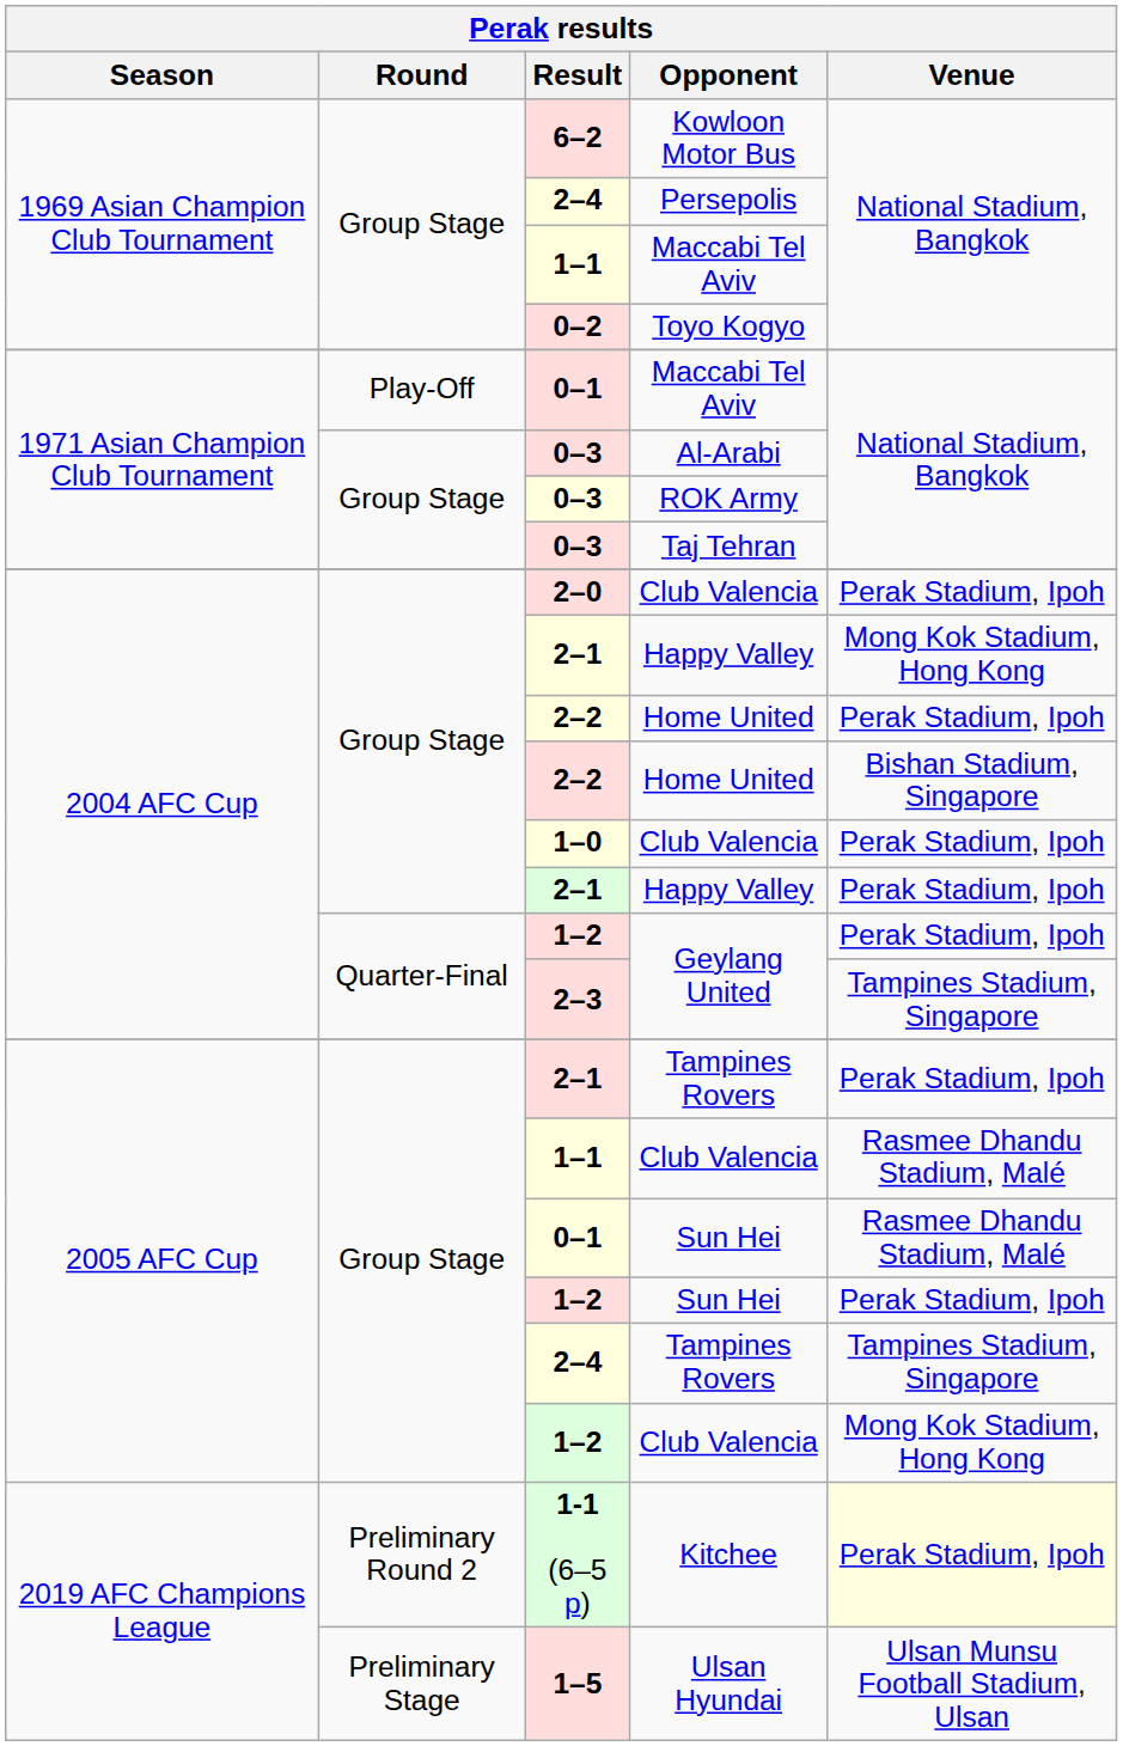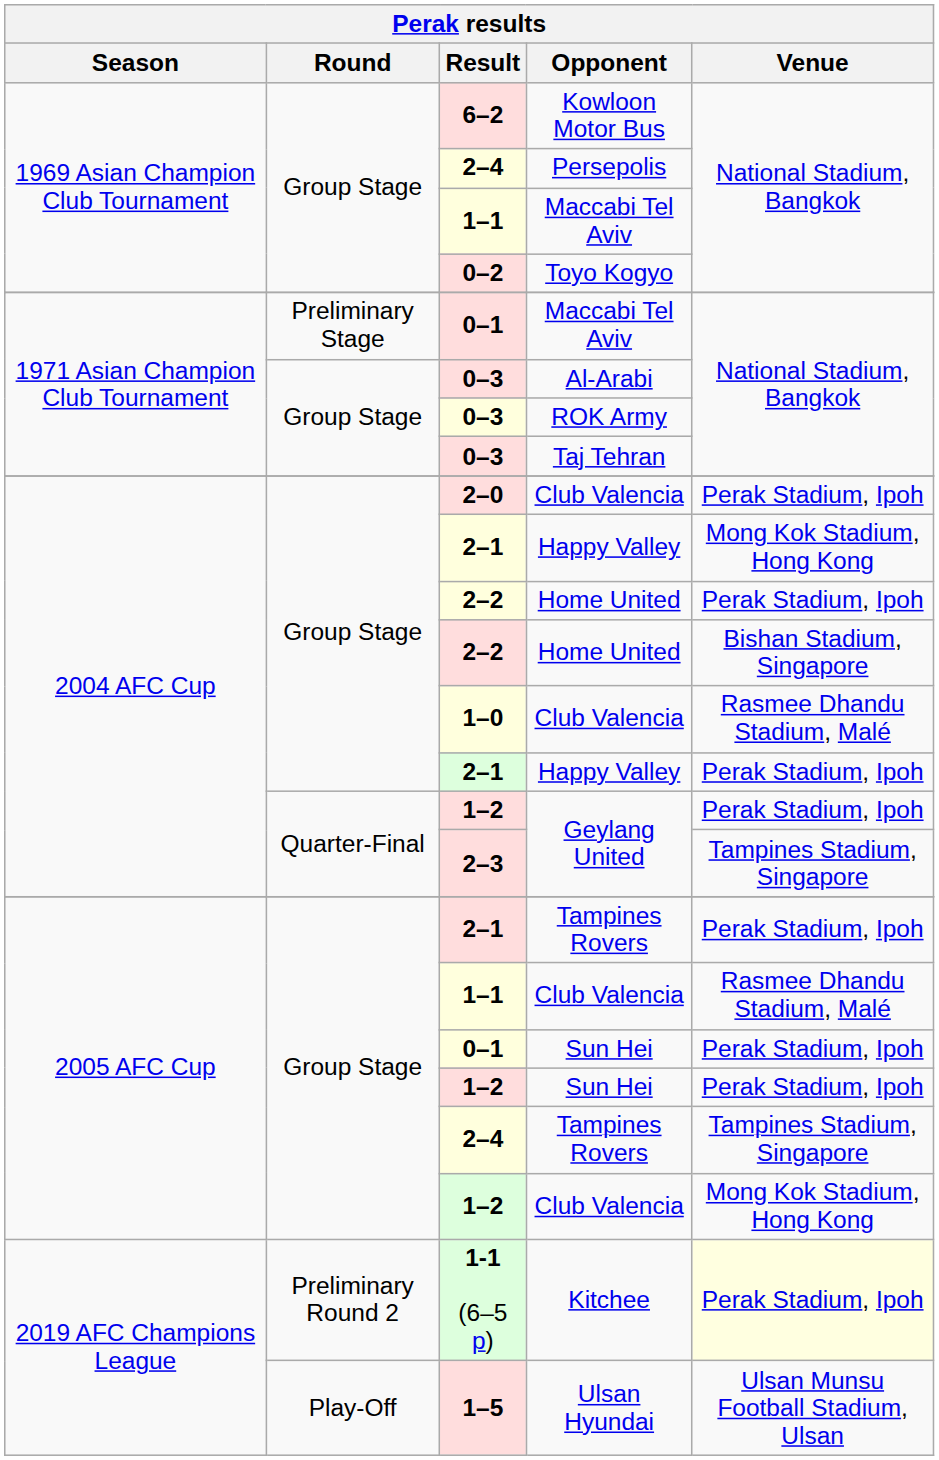0–1 / Maccabi Tel Aviv | Round: Play-Off -> Preliminary Stage
1–0 / Club Valencia | Venue: Perak Stadium, Ipoh -> Rasmee Dhandu Stadium, Malé
0–1 / Sun Hei | Venue: Rasmee Dhandu Stadium, Malé -> Perak Stadium, Ipoh
Ulsan Hyundai | Round: Preliminary Stage -> Play-Off
